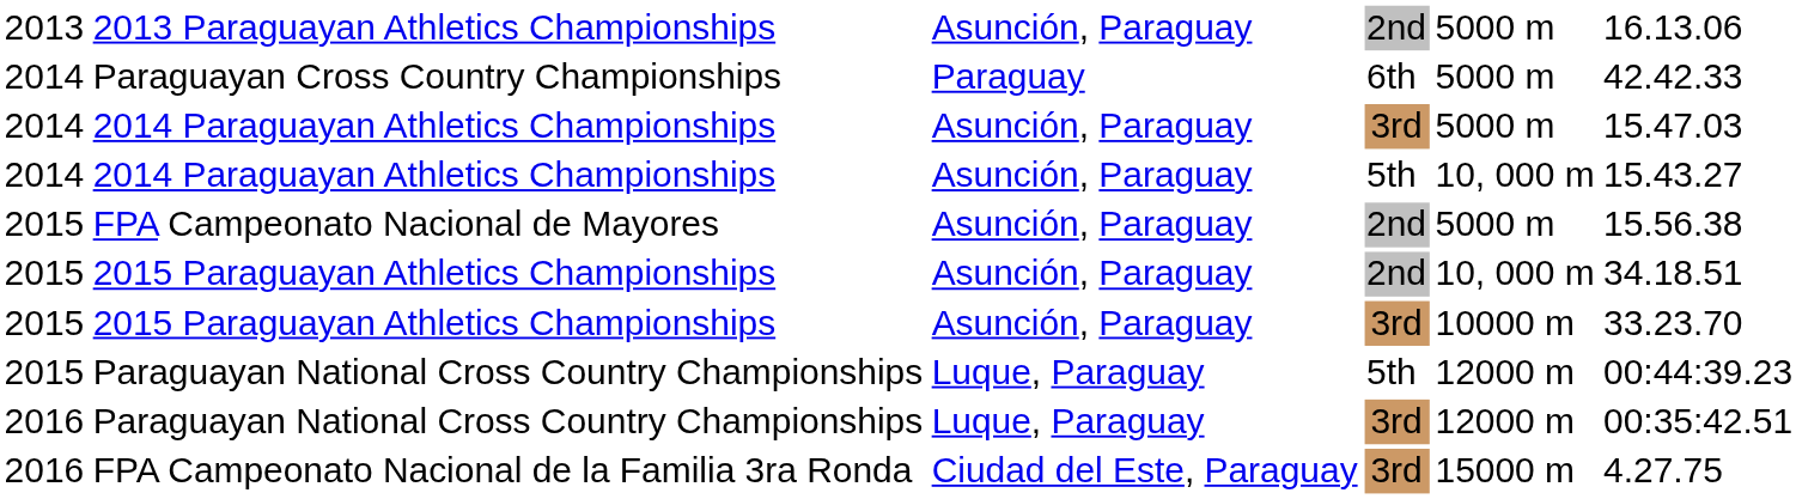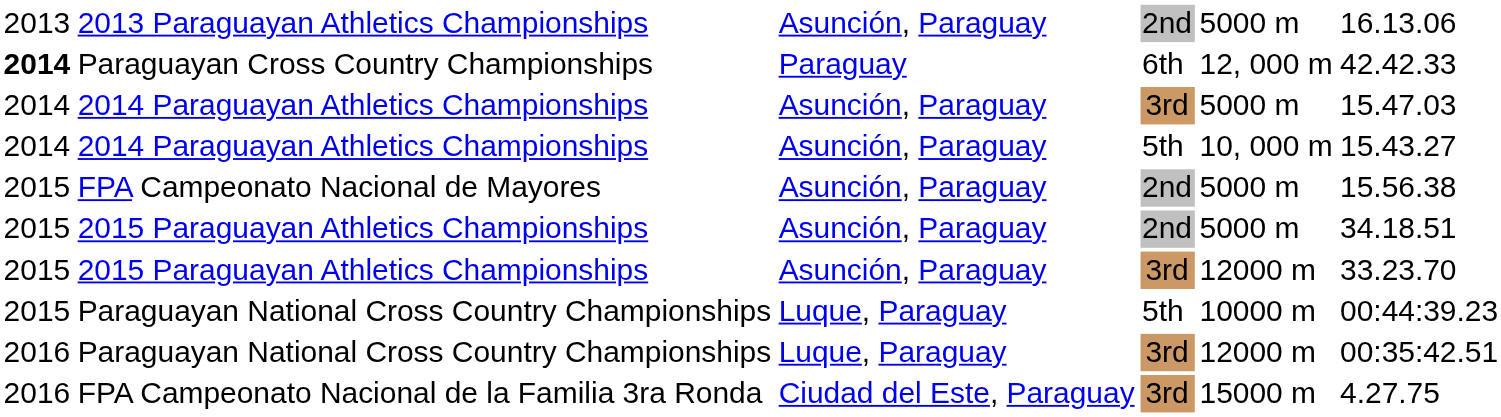Paraguayan Cross Country Championships | column 1: normal -> bold
Paraguayan Cross Country Championships | column 5: 5000 m -> 12, 000 m
2015 Paraguayan Athletics Championships / 2nd | column 5: 10, 000 m -> 5000 m
2015 Paraguayan Athletics Championships / 3rd | column 5: 10000 m -> 12000 m
Paraguayan National Cross Country Championships / 5th | column 5: 12000 m -> 10000 m
